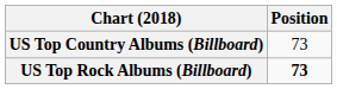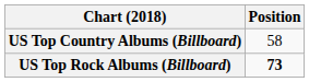US Top Country Albums (Billboard) | Position: 73 -> 58
